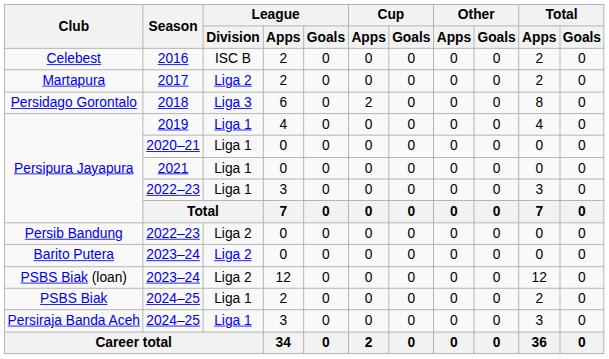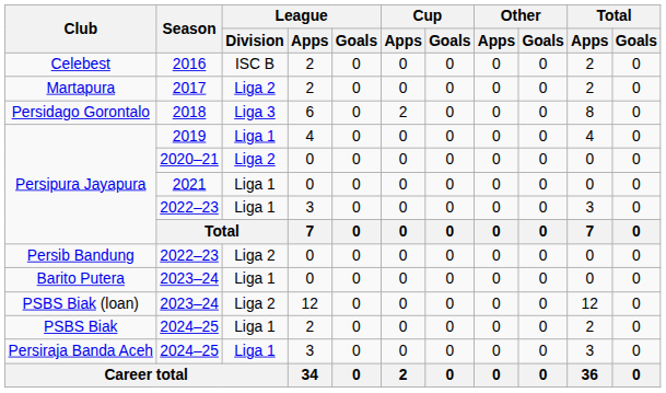Persipura Jayapura / 2020–21 | League / Division: Liga 1 -> Liga 2
Barito Putera | League / Division: Liga 2 -> Liga 1
